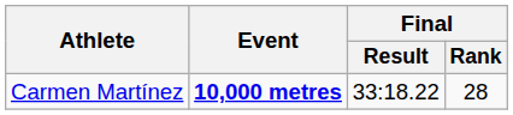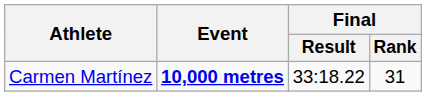Carmen Martínez | Final / Rank: 28 -> 31
